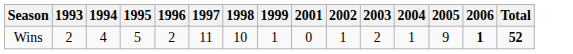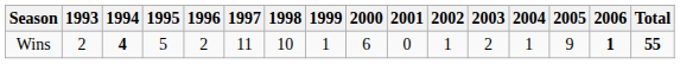+ column: 2000 | 6
Wins | 1994: normal -> bold
Wins | Total: 52 -> 55
